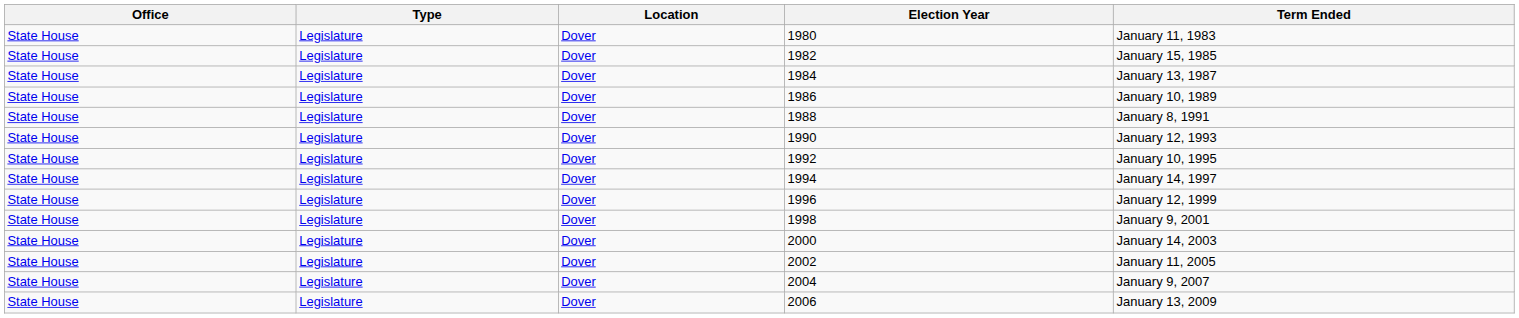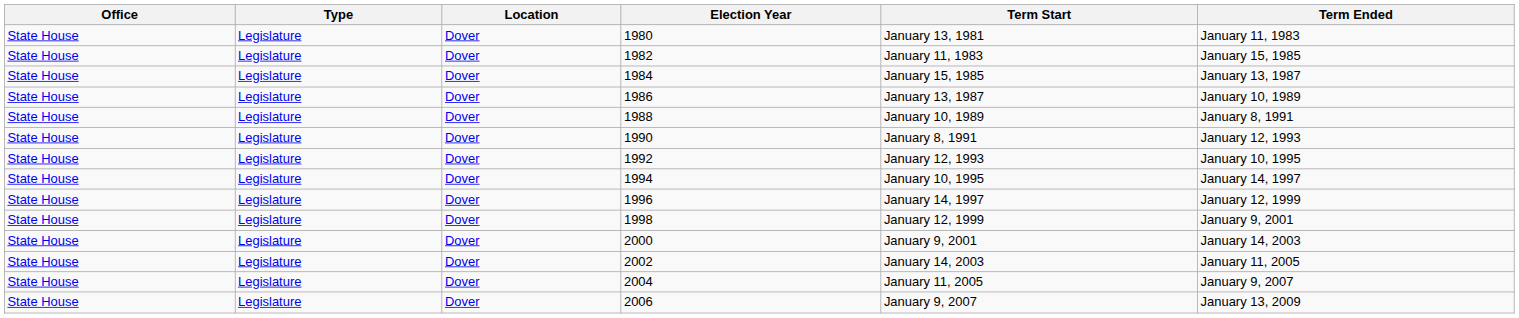+ column: Term Start | January 13, 1981 | January 11, 1983 | January 15, 1985 | January 13, 1987 | January 10, 1989 | January 8, 1991 | January 12, 1993 | January 10, 1995 | January 14, 1997 | January 12, 1999 | January 9, 2001 | January 14, 2003 | January 11, 2005 | January 9, 2007
